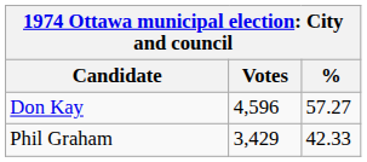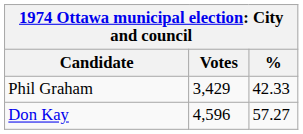rows swapped: Don Kay <-> Phil Graham
